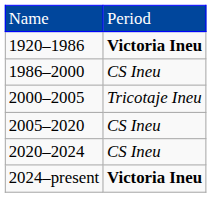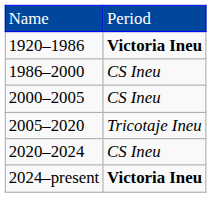2000–2005 | column 2: Tricotaje Ineu -> CS Ineu
2005–2020 | column 2: CS Ineu -> Tricotaje Ineu
